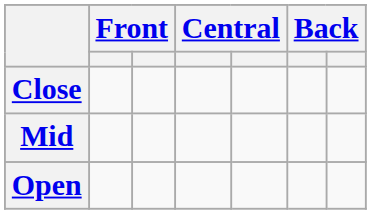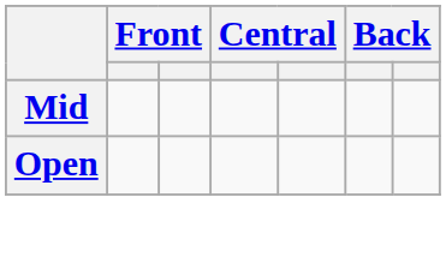- row: Close
